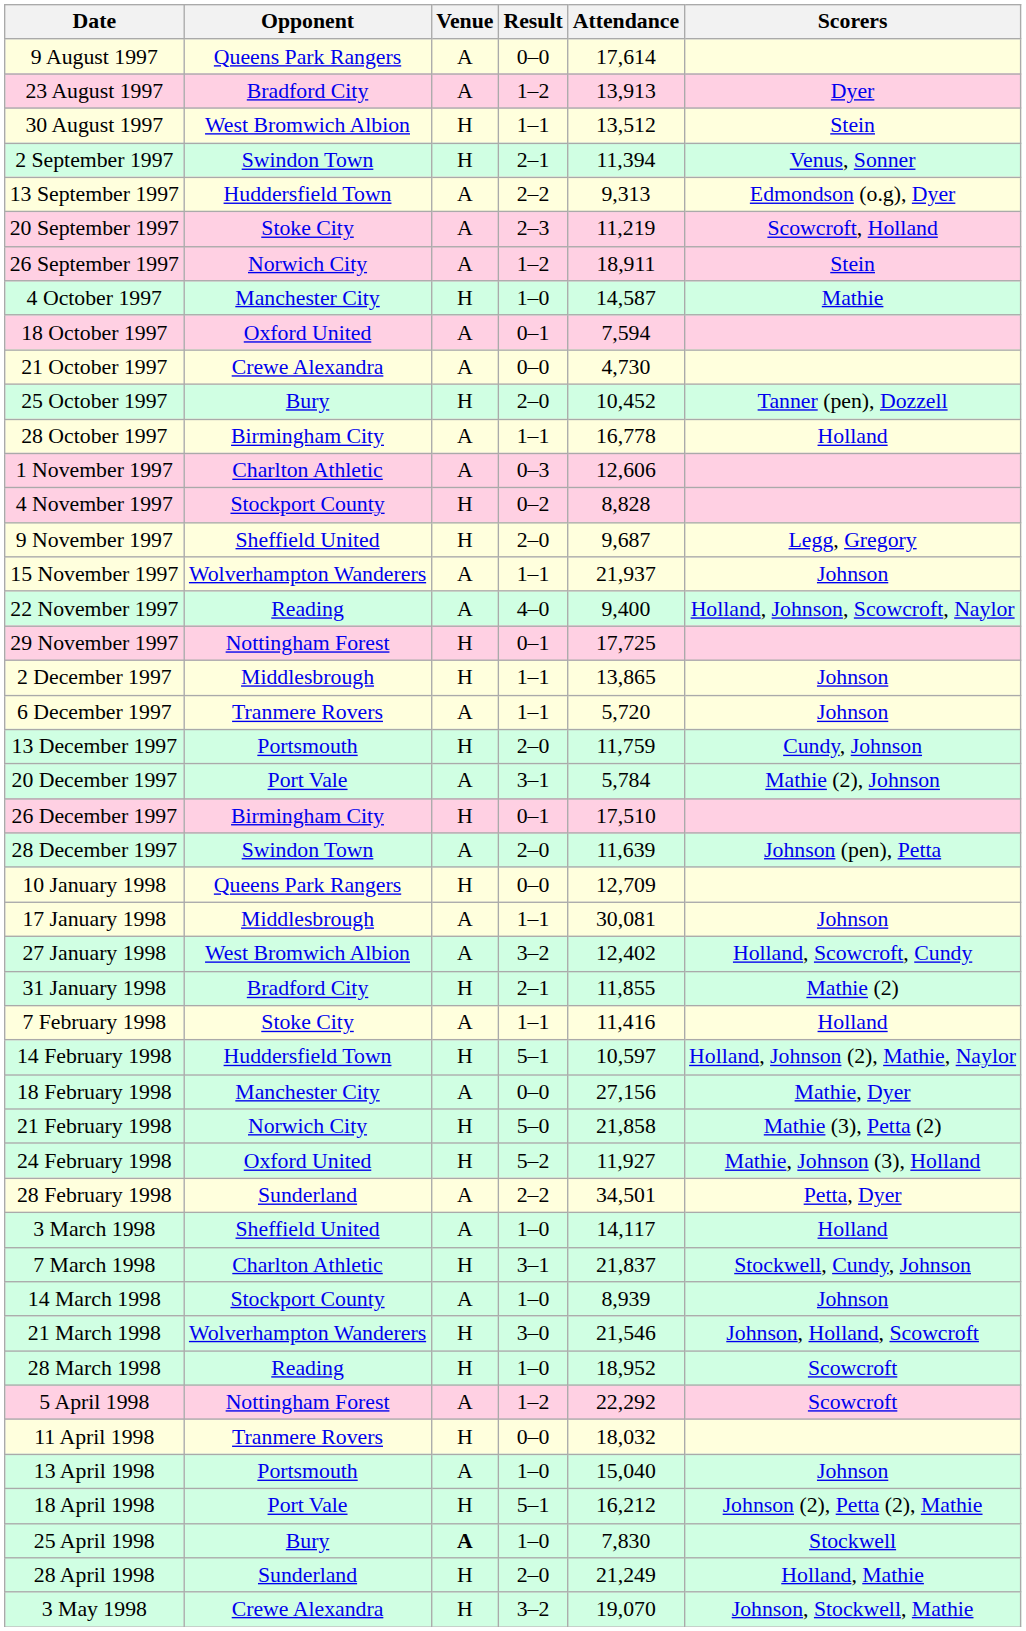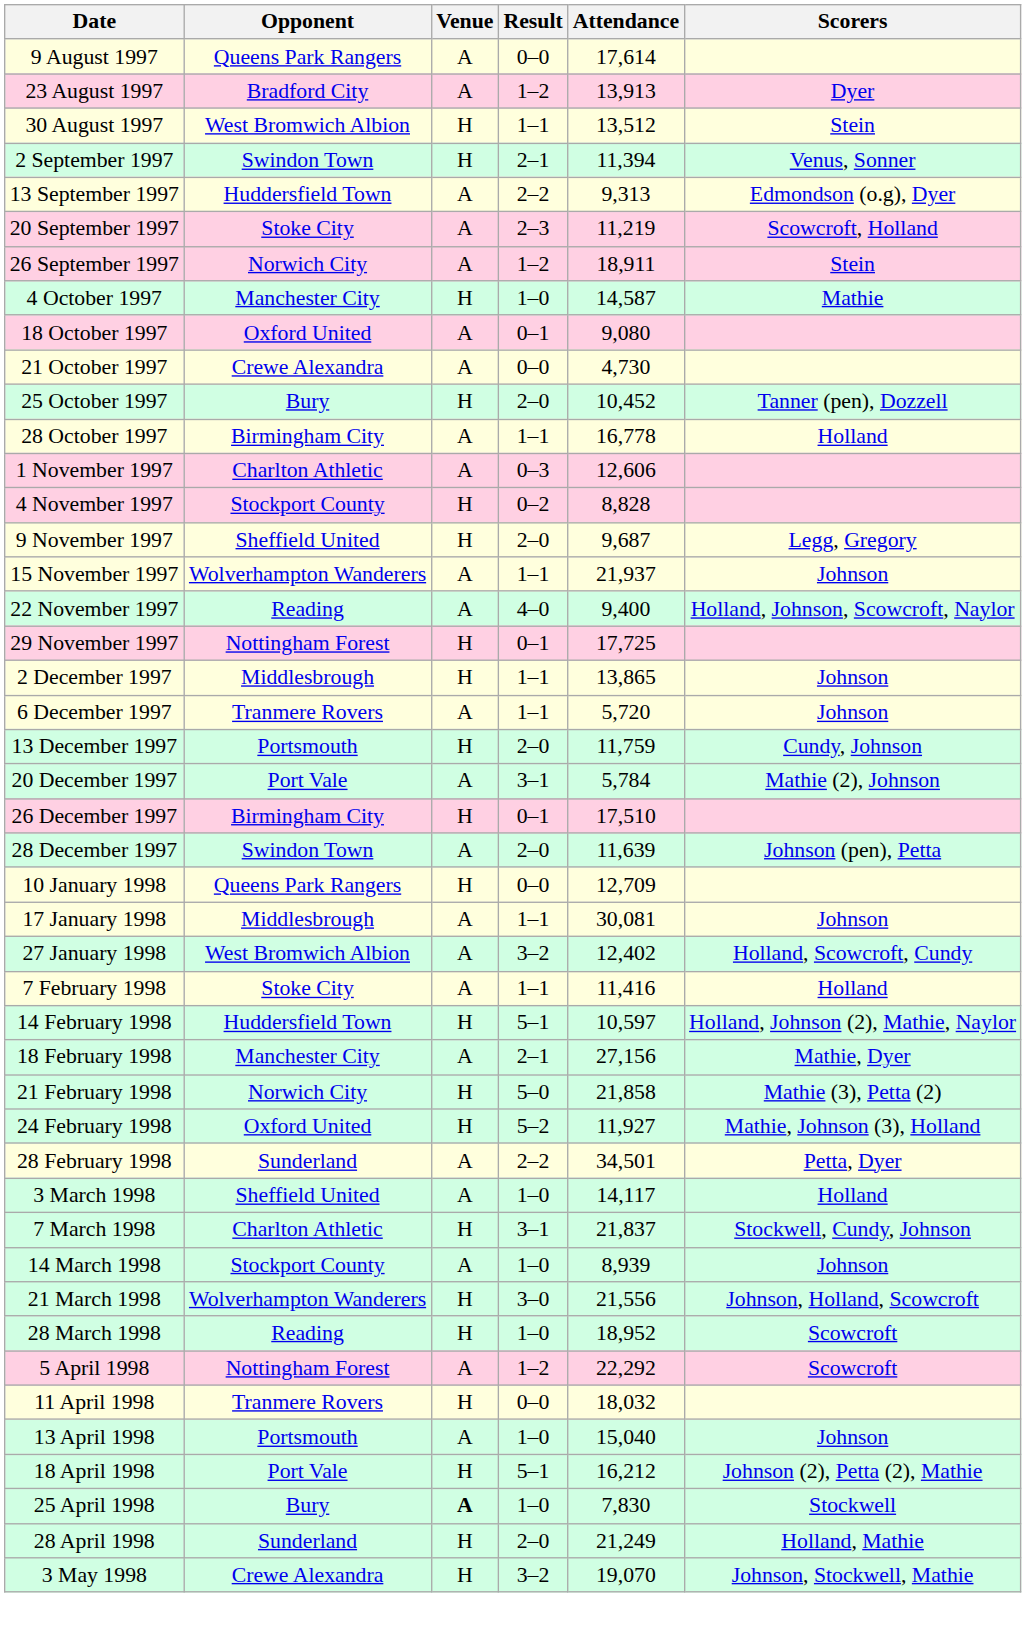18 October 1997 | Attendance: 7,594 -> 9,080
- row: 31 January 1998 | Bradford City | H | 2–1 | 11,855 | Mathie (2)
18 February 1998 | Result: 0–0 -> 2–1
21 March 1998 | Attendance: 21,546 -> 21,556
